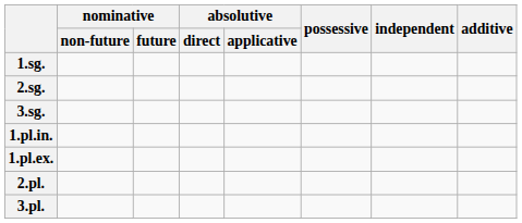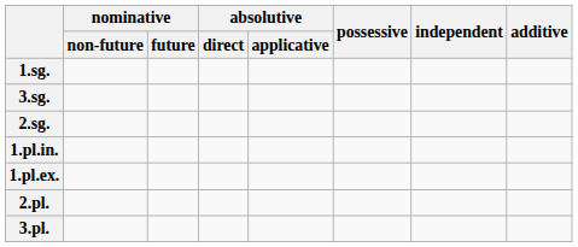rows swapped: 2.sg. <-> 3.sg.
